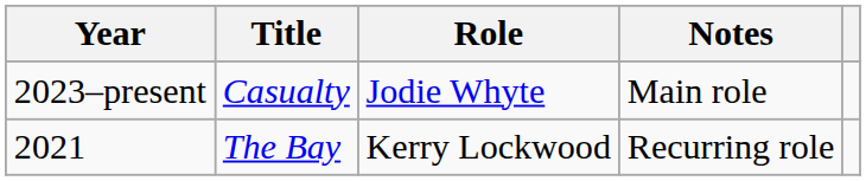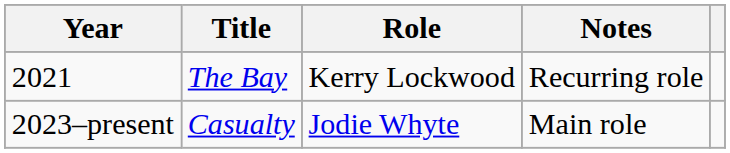rows swapped: 2021 <-> 2023–present
